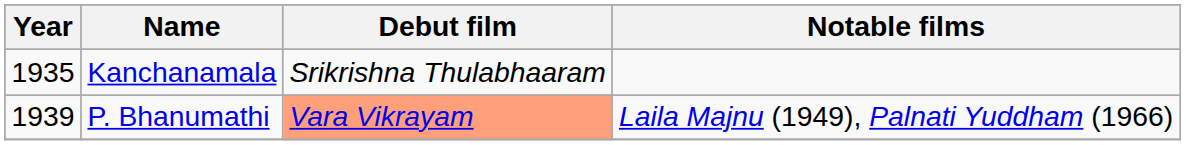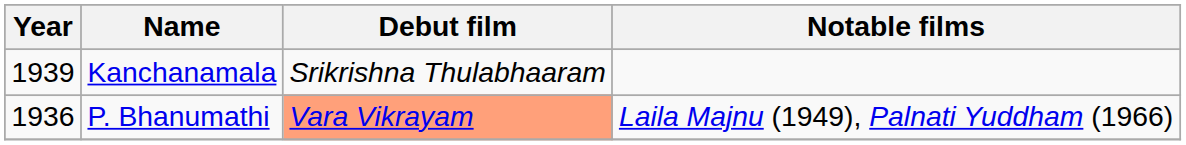Kanchanamala | Year: 1935 -> 1939
P. Bhanumathi | Year: 1939 -> 1936
